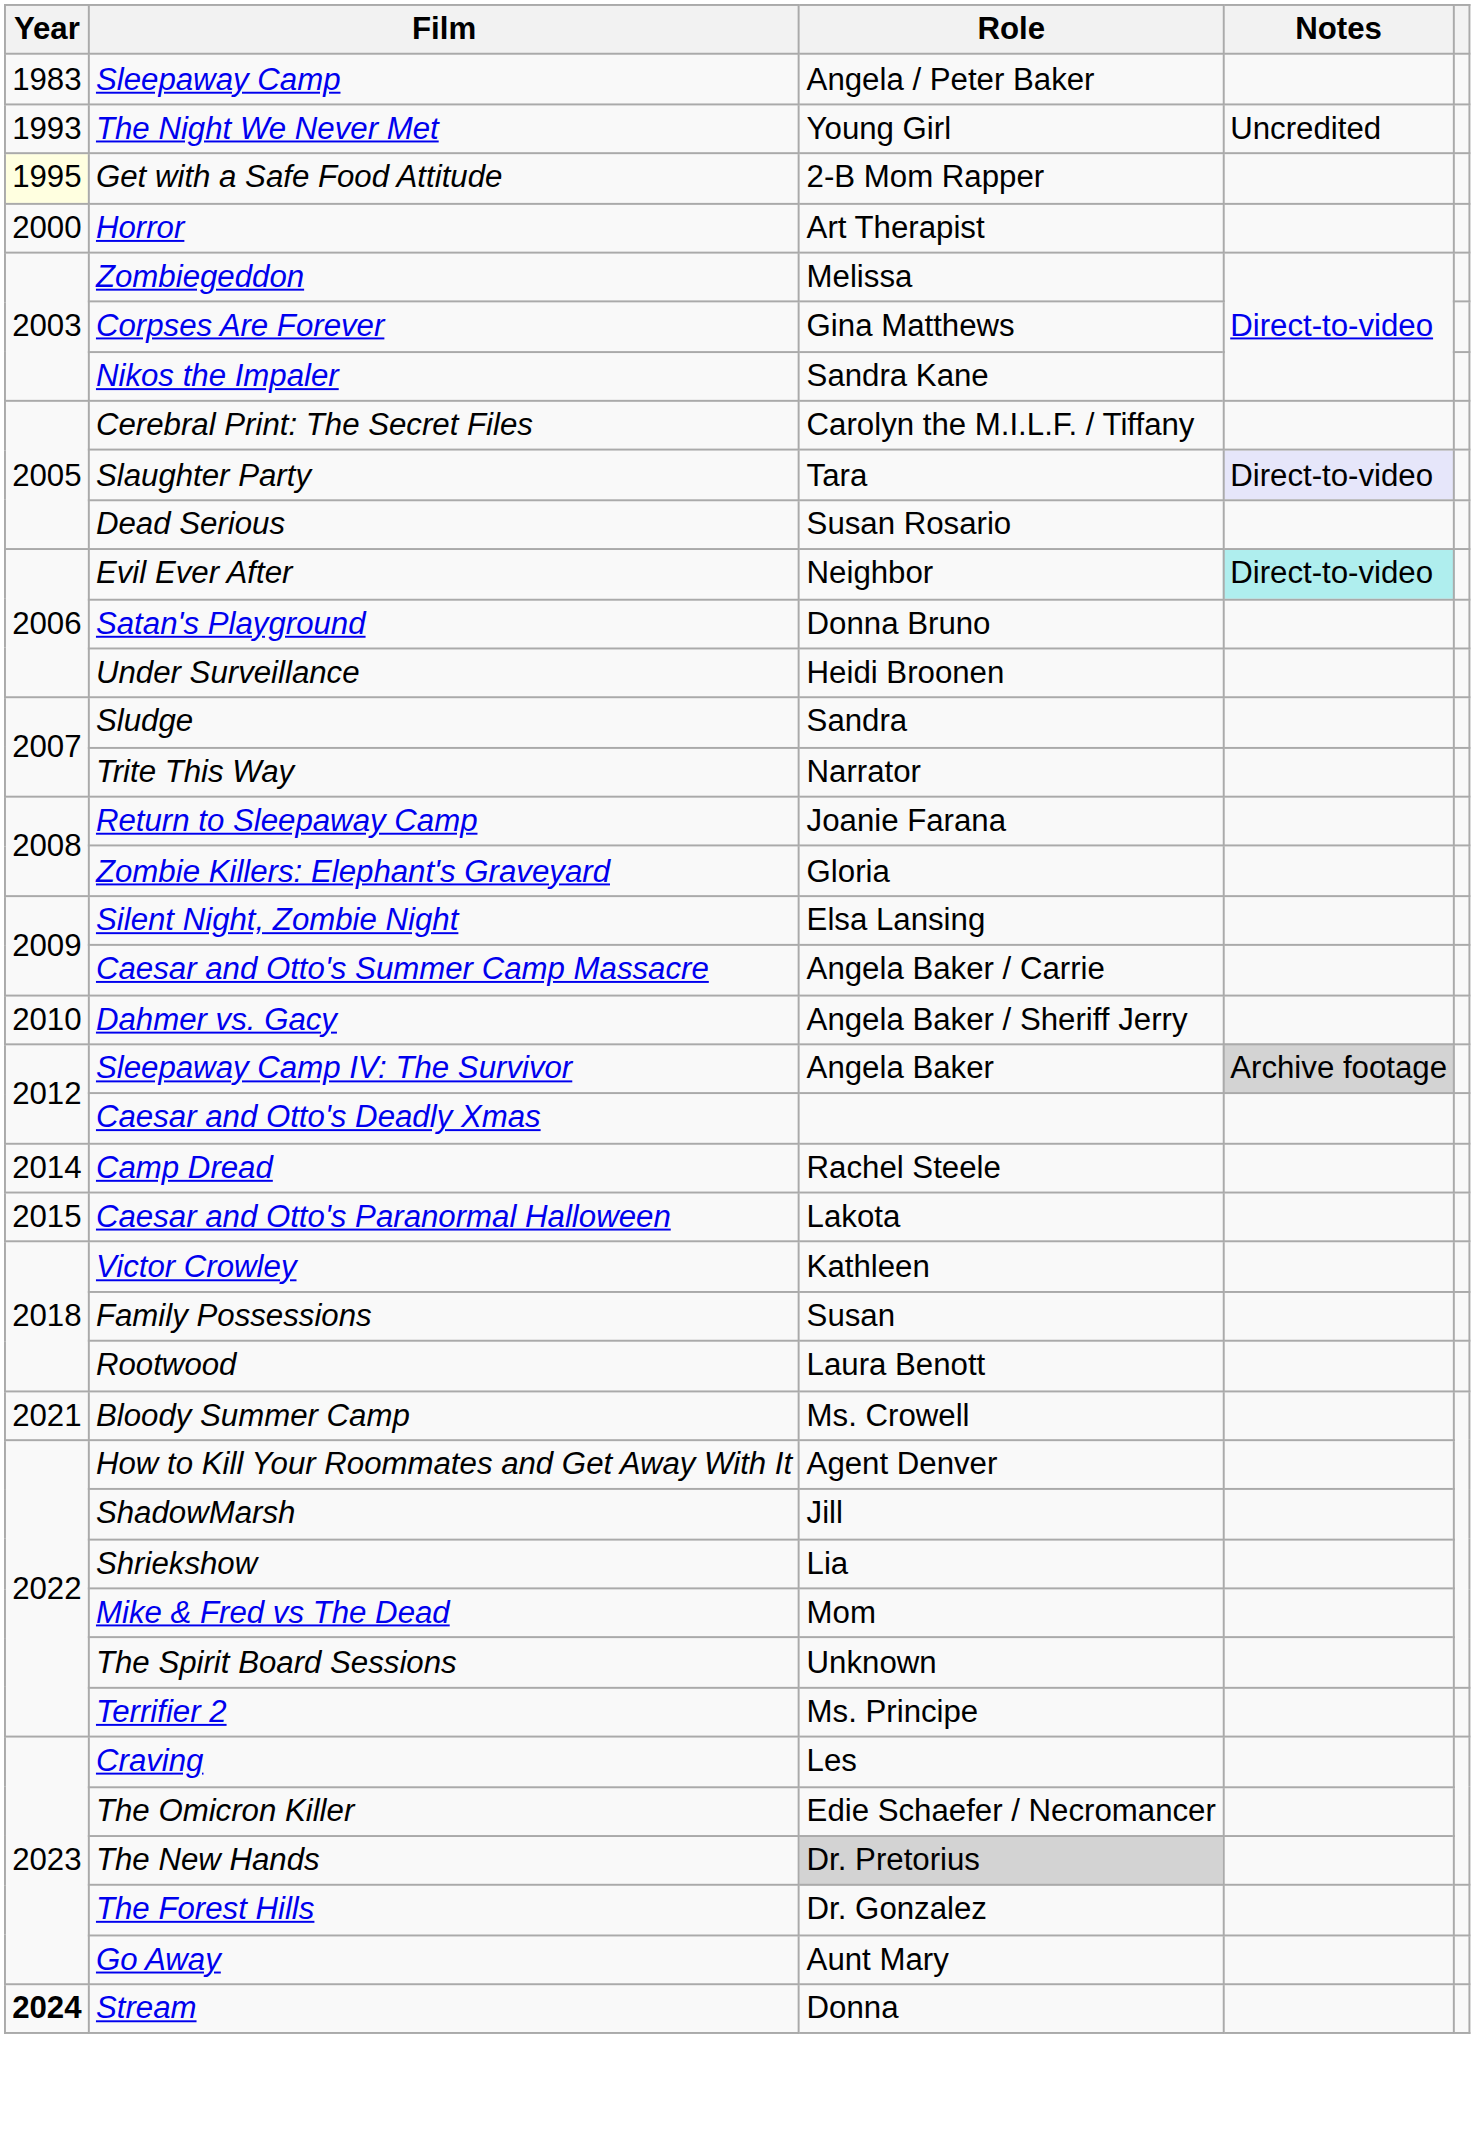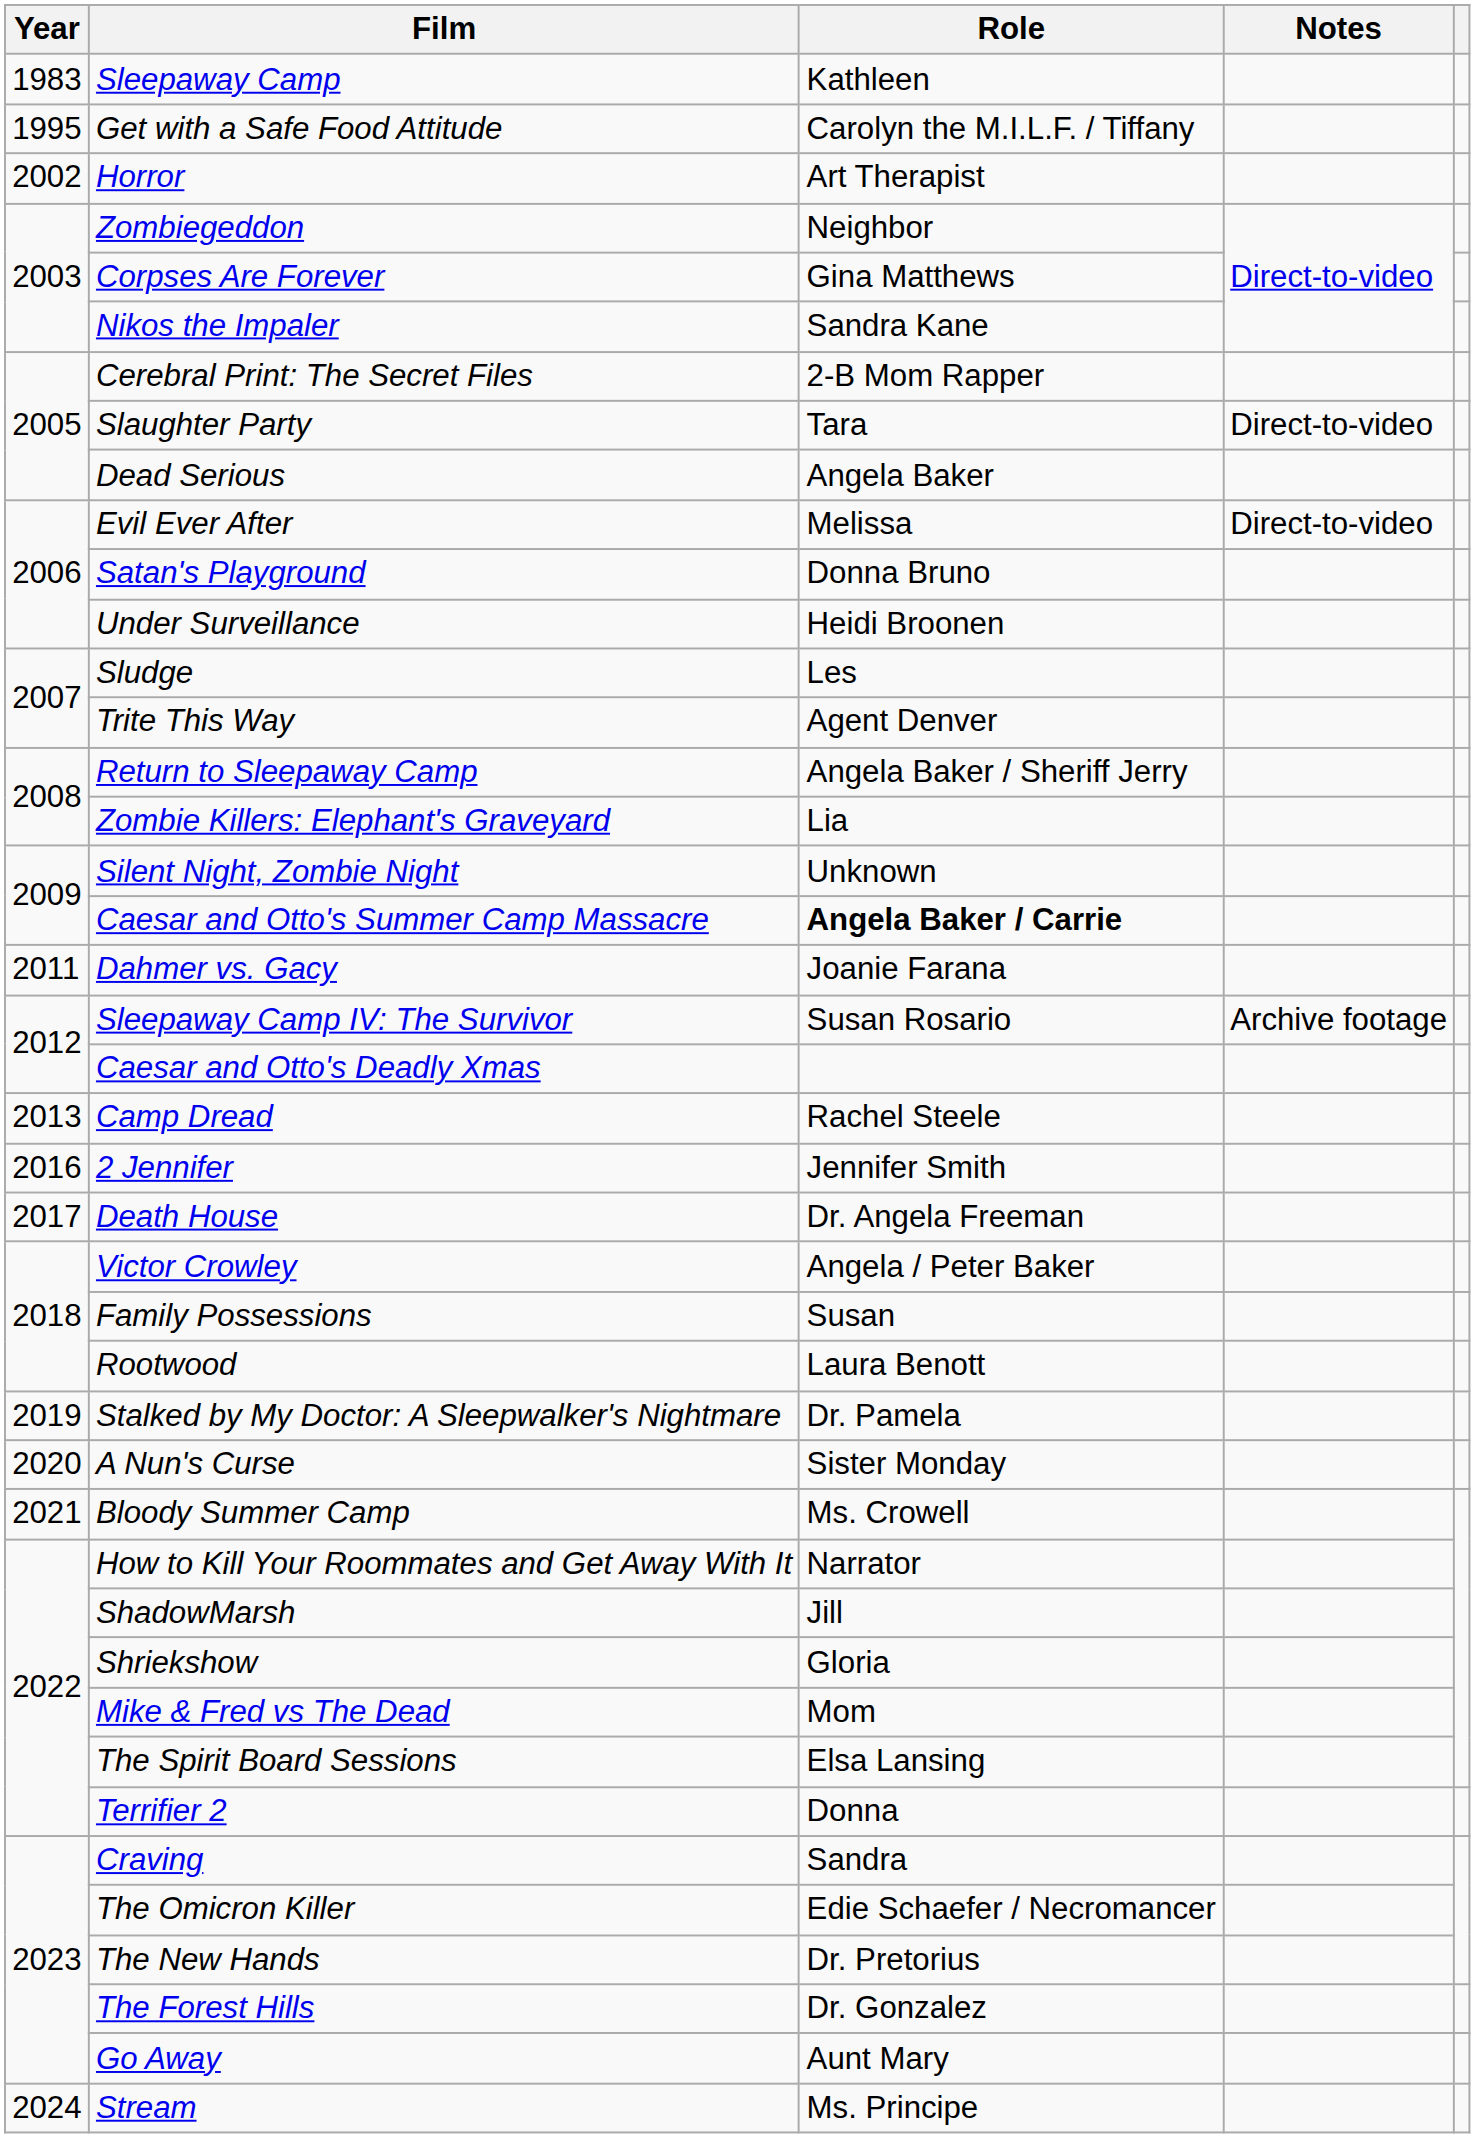Sleepaway Camp | Role: Angela / Peter Baker -> Kathleen
- row: 1993 | The Night We Never Met | Young Girl | Uncredited
Get with a Safe Food Attitude | Year: lightyellow background -> no background
Get with a Safe Food Attitude | Role: 2-B Mom Rapper -> Carolyn the M.I.L.F. / Tiffany
Horror | Year: 2000 -> 2002
Zombiegeddon | Role: Melissa -> Neighbor
Cerebral Print: The Secret Files | Role: Carolyn the M.I.L.F. / Tiffany -> 2-B Mom Rapper
Slaughter Party | Notes: lavender background -> no background
Dead Serious | Role: Susan Rosario -> Angela Baker
Evil Ever After | Role: Neighbor -> Melissa
Evil Ever After | Notes: paleturquoise background -> no background
Sludge | Role: Sandra -> Les
Trite This Way | Role: Narrator -> Agent Denver
Return to Sleepaway Camp | Role: Joanie Farana -> Angela Baker / Sheriff Jerry
Zombie Killers: Elephant's Graveyard | Role: Gloria -> Lia
Silent Night, Zombie Night | Role: Elsa Lansing -> Unknown
Caesar and Otto's Summer Camp Massacre | Role: normal -> bold
Dahmer vs. Gacy | Year: 2010 -> 2011
Dahmer vs. Gacy | Role: Angela Baker / Sheriff Jerry -> Joanie Farana
Sleepaway Camp IV: The Survivor | Role: Angela Baker -> Susan Rosario
Sleepaway Camp IV: The Survivor | Notes: lightgrey background -> no background
Camp Dread | Year: 2014 -> 2013
- row: 2015 | Caesar and Otto's Paranormal Halloween | Lakota
+ row: 2016 | 2 Jennifer | Jennifer Smith
+ row: 2017 | Death House | Dr. Angela Freeman
Victor Crowley | Role: Kathleen -> Angela / Peter Baker
+ row: 2019 | Stalked by My Doctor: A Sleepwalker's Nightmare | Dr. Pamela
+ row: 2020 | A Nun's Curse | Sister Monday
How to Kill Your Roommates and Get Away With It | Role: Agent Denver -> Narrator
Shriekshow | Role: Lia -> Gloria
The Spirit Board Sessions | Role: Unknown -> Elsa Lansing
Terrifier 2 | Role: Ms. Principe -> Donna
Craving | Role: Les -> Sandra
The New Hands | Role: lightgrey background -> no background
Stream | Year: bold -> normal
Stream | Role: Donna -> Ms. Principe
